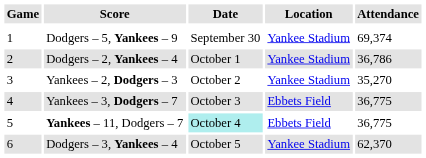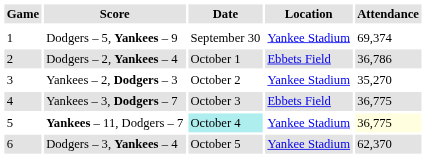Dodgers – 2, Yankees – 4 | Location: Yankee Stadium -> Ebbets Field
Yankees – 11, Dodgers – 7 | Location: Ebbets Field -> Yankee Stadium
Yankees – 11, Dodgers – 7 | Attendance: no background -> lightyellow background
